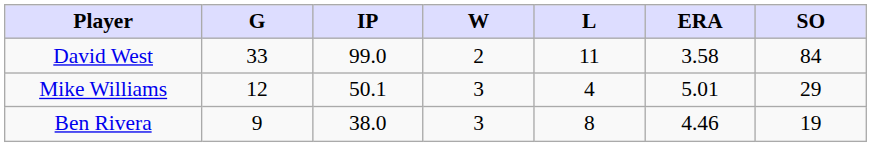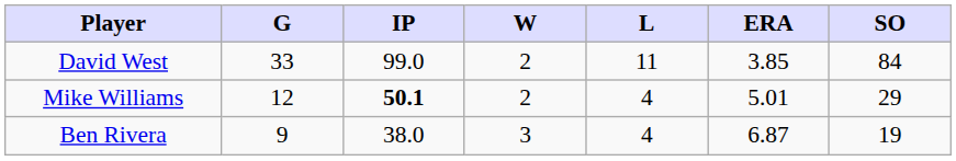David West | ERA: 3.58 -> 3.85
Mike Williams | IP: normal -> bold
Mike Williams | W: 3 -> 2
Ben Rivera | L: 8 -> 4
Ben Rivera | ERA: 4.46 -> 6.87
